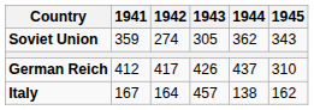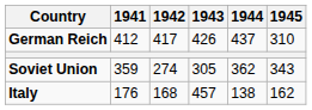rows swapped: Soviet Union <-> German Reich
Italy | 1941: 167 -> 176
Italy | 1942: 164 -> 168
